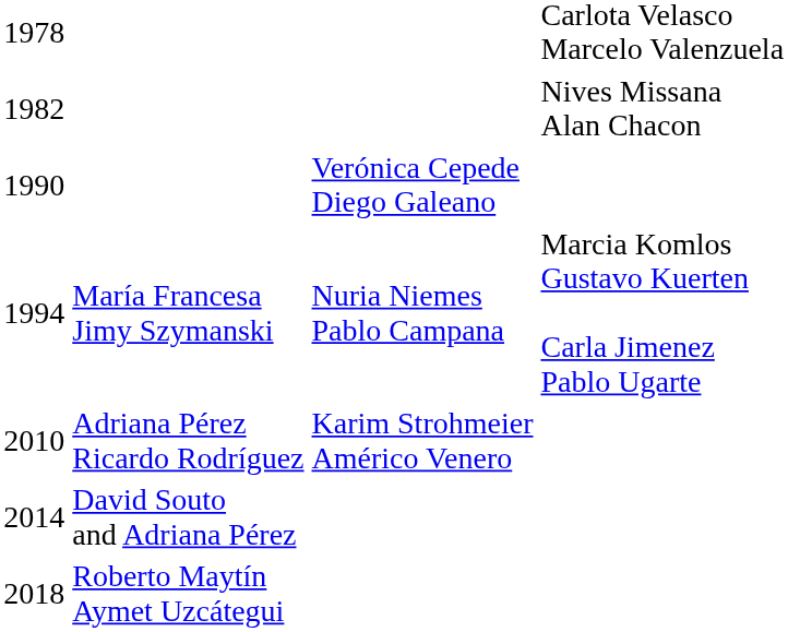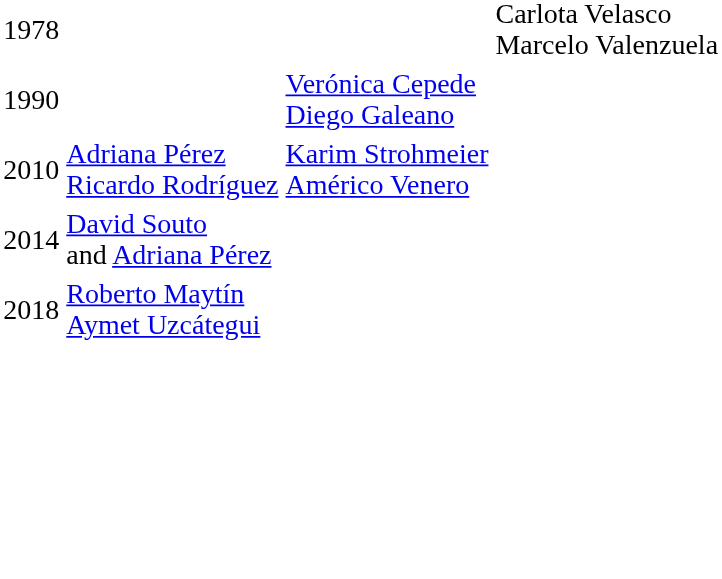- row: 1982 | Nives Missana Alan Chacon
- row: 1994 | María Francesa Jimy Szymanski | Nuria Niemes Pablo Campana | Marcia Komlos Gustavo Kuerten Carla Jimenez Pablo Ugarte
